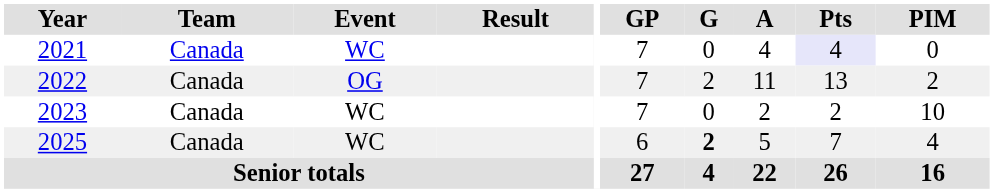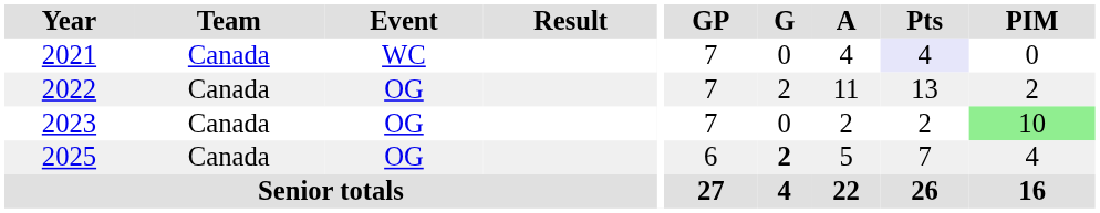2023 | Event: WC -> OG
2023 | PIM: no background -> lightgreen background
2025 | Event: WC -> OG
